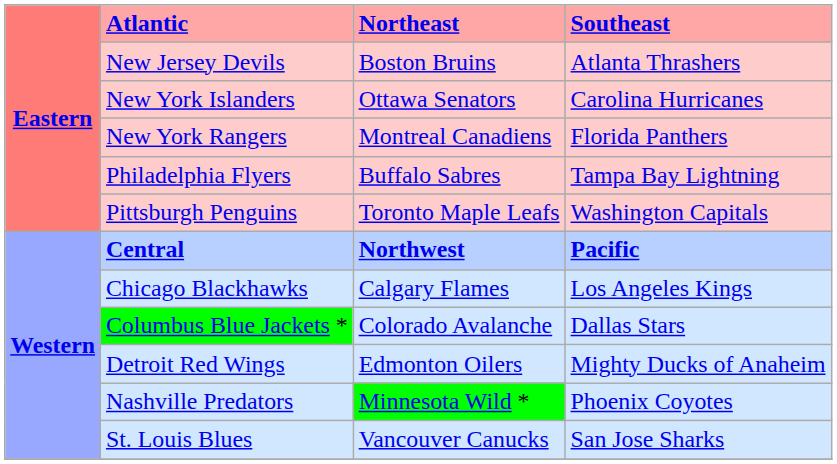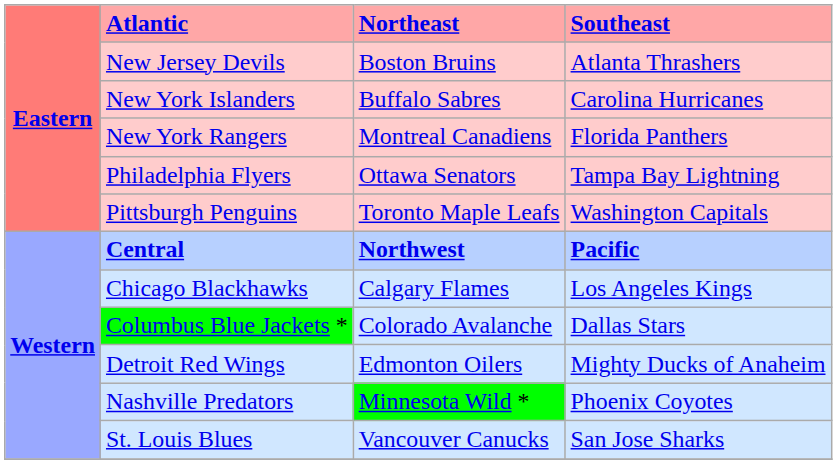New York Islanders | Northeast: Ottawa Senators -> Buffalo Sabres
Philadelphia Flyers | Northeast: Buffalo Sabres -> Ottawa Senators
